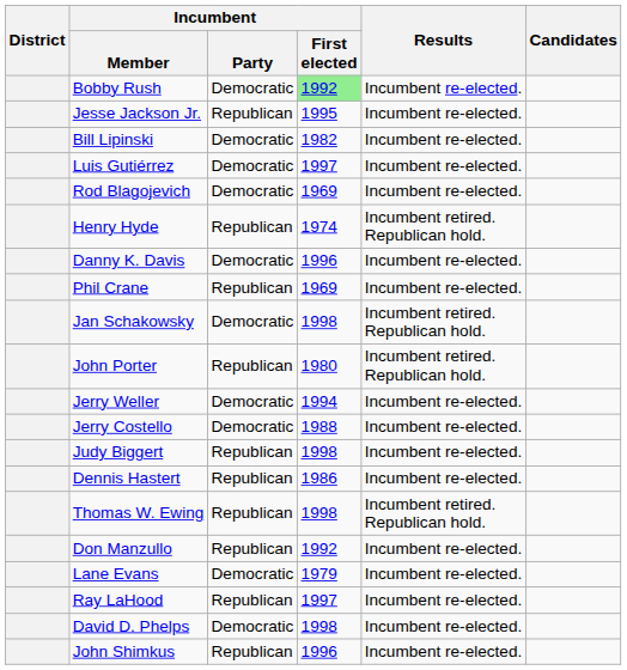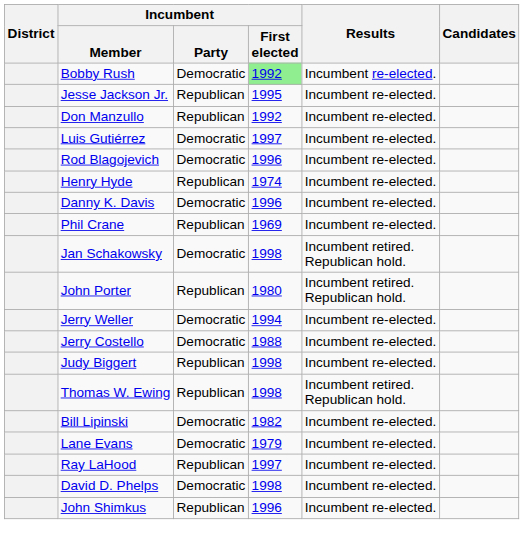rows swapped: Bill Lipinski <-> Don Manzullo
Rod Blagojevich | Incumbent / First elected: 1969 -> 1996
Henry Hyde | Results: Incumbent retired. Republican hold. -> Incumbent re-elected.
- row: Dennis Hastert | Republican | 1986 | Incumbent re-elected.
